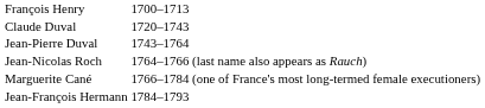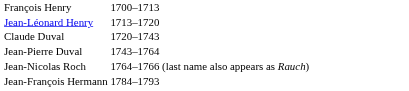+ row: Jean-Léonard Henry | 1713–1720
- row: Marguerite Cané | 1766–1784 (one of France's most long-termed female executioners)
